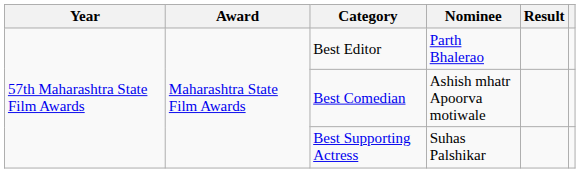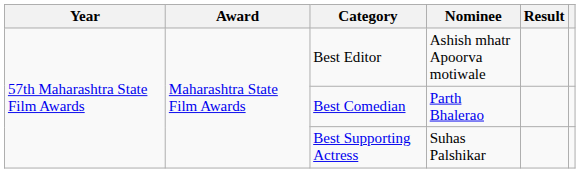Best Editor | Nominee: Parth Bhalerao -> Ashish mhatr Apoorva motiwale
Best Comedian | Nominee: Ashish mhatr Apoorva motiwale -> Parth Bhalerao
